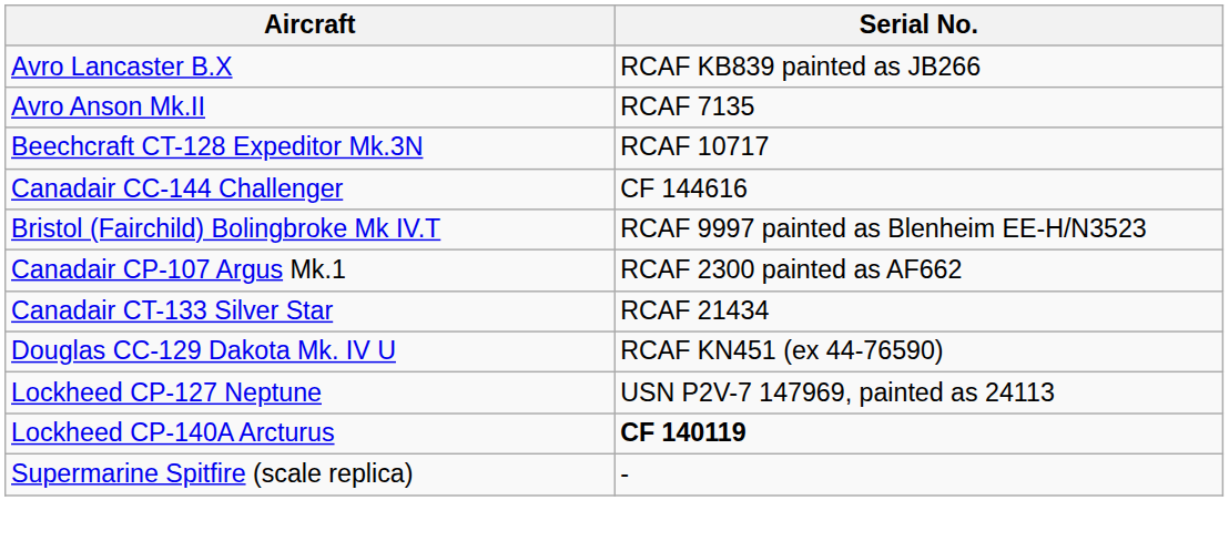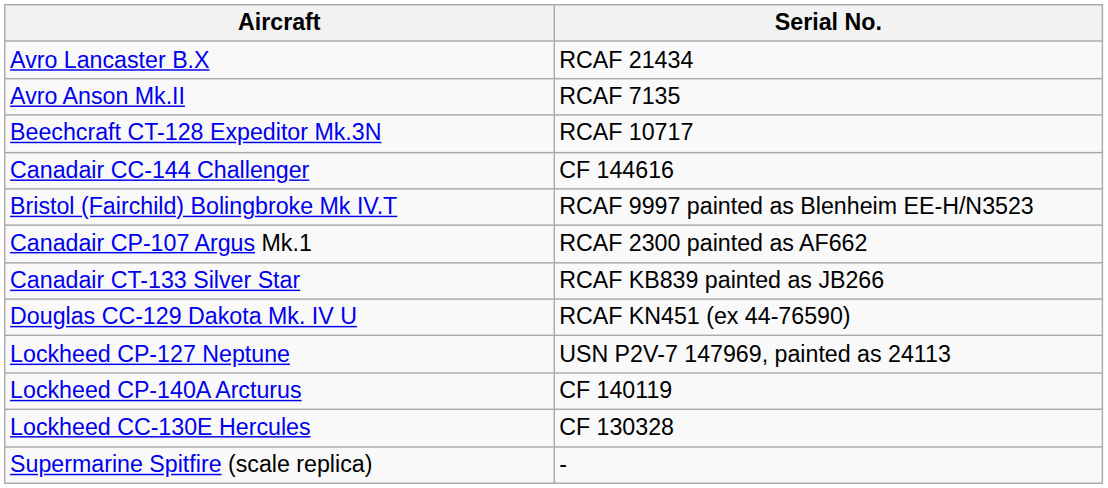Avro Lancaster B.X | Serial No.: RCAF KB839 painted as JB266 -> RCAF 21434
Canadair CT-133 Silver Star | Serial No.: RCAF 21434 -> RCAF KB839 painted as JB266
Lockheed CP-140A Arcturus | Serial No.: bold -> normal
+ row: Lockheed CC-130E Hercules | CF 130328
